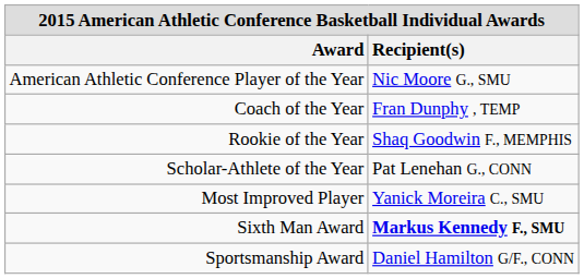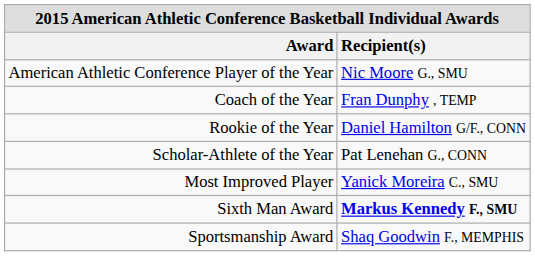Rookie of the Year | Recipient(s): Shaq Goodwin F., MEMPHIS -> Daniel Hamilton G/F., CONN
Sportsmanship Award | Recipient(s): Daniel Hamilton G/F., CONN -> Shaq Goodwin F., MEMPHIS
